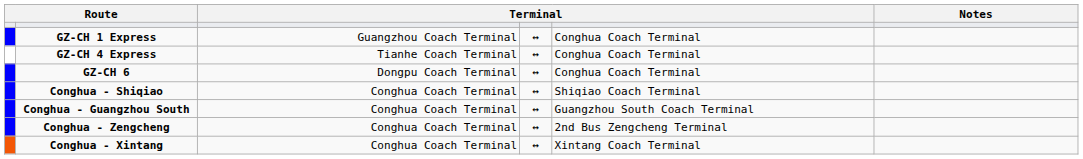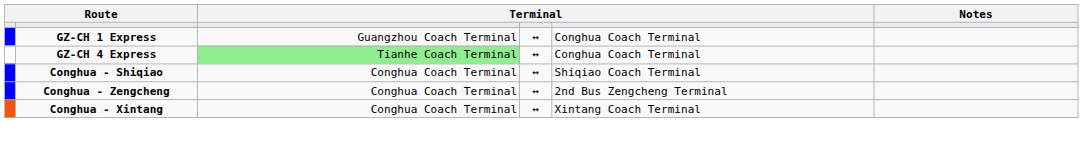GZ-CH 4 Express | column 3: no background -> lightgreen background
- row: GZ-CH 6 | Dongpu Coach Terminal | ↔ | Conghua Coach Terminal
- row: Conghua - Guangzhou South | Conghua Coach Terminal | ↔ | Guangzhou South Coach Terminal
